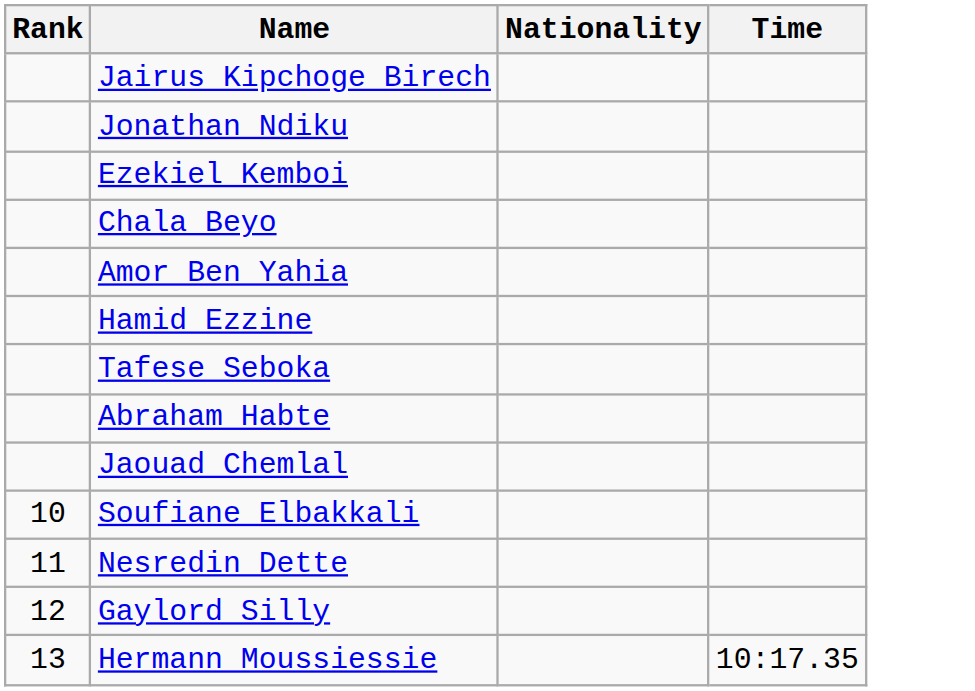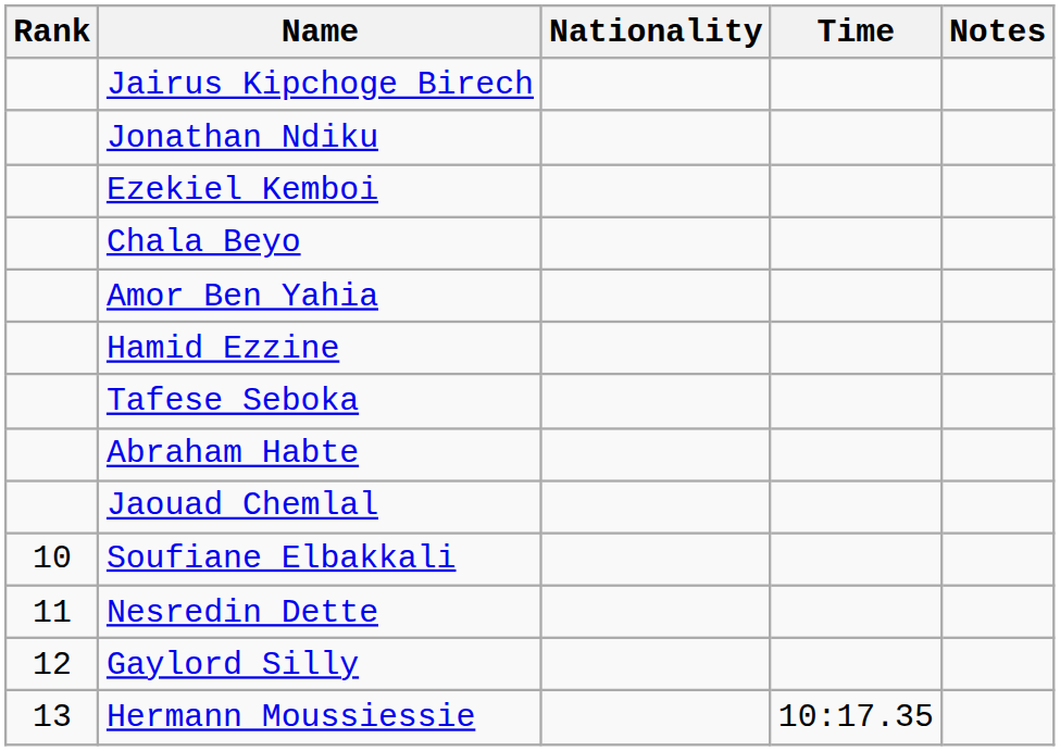+ column: Notes
